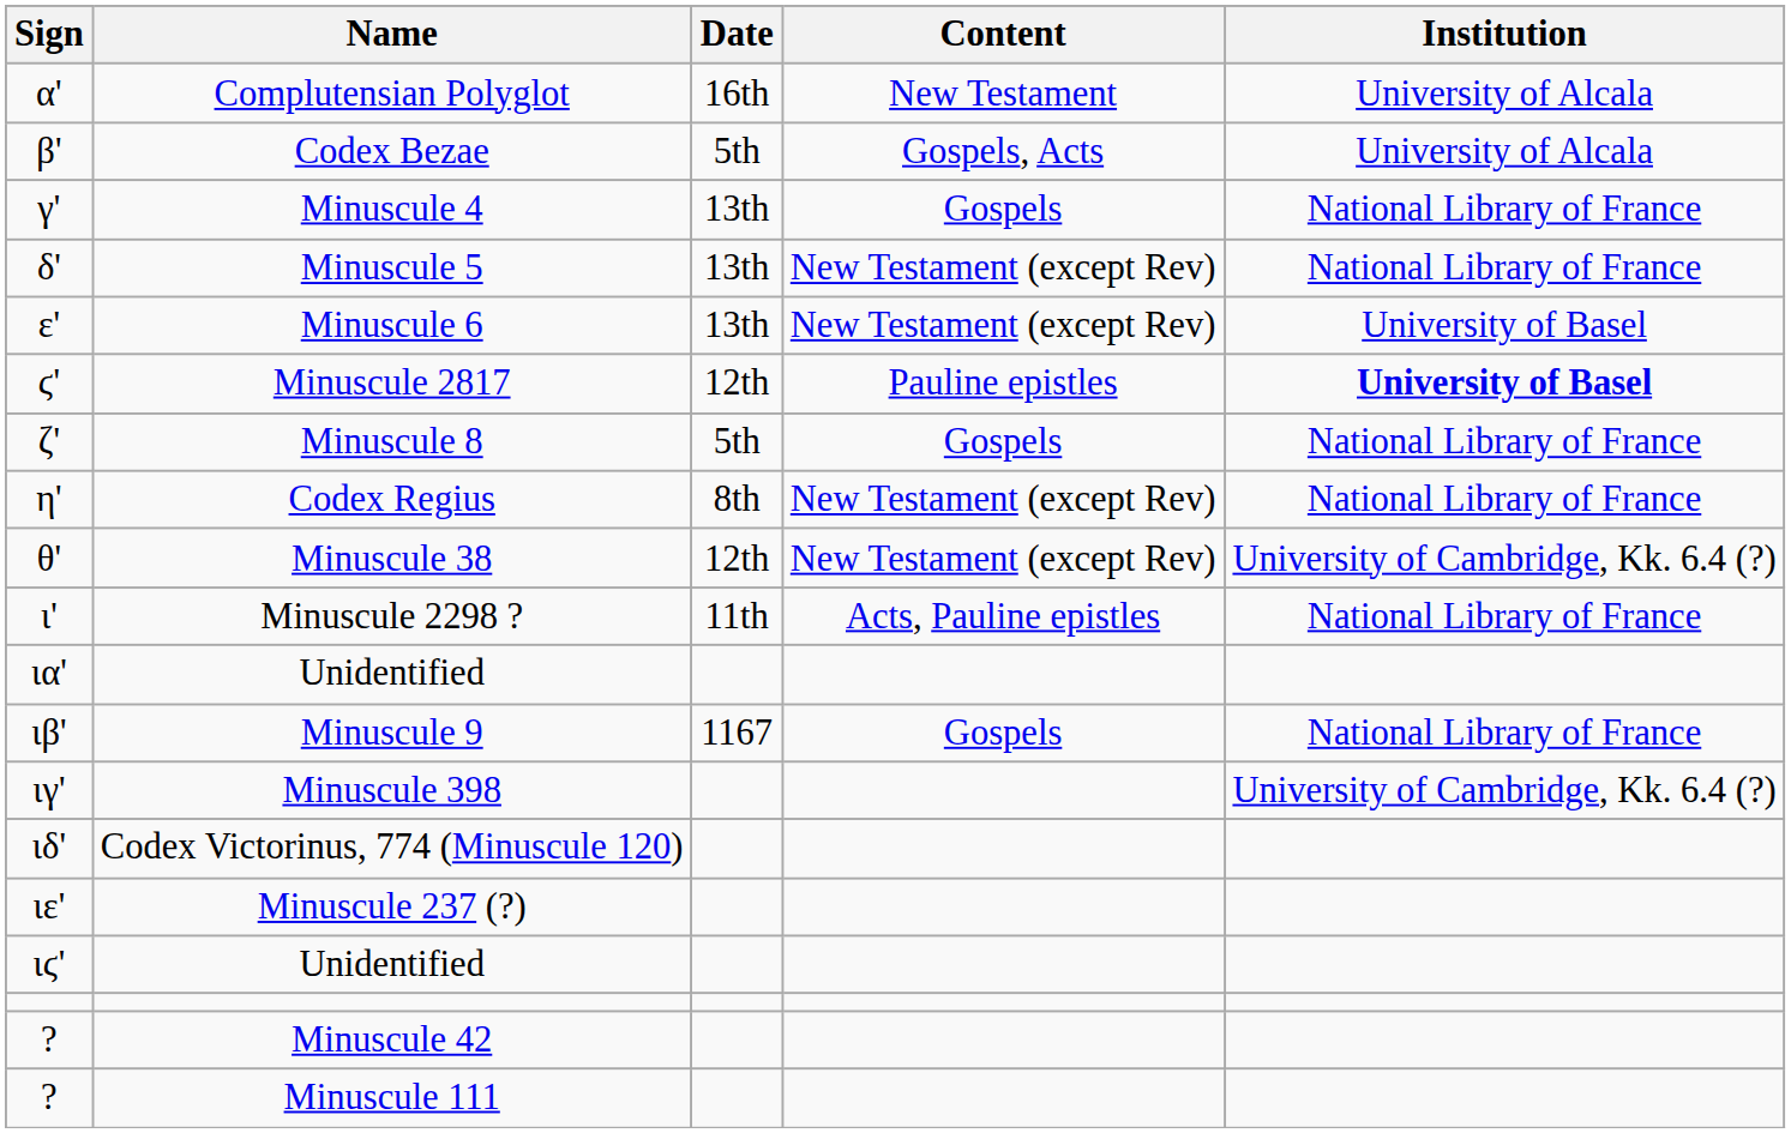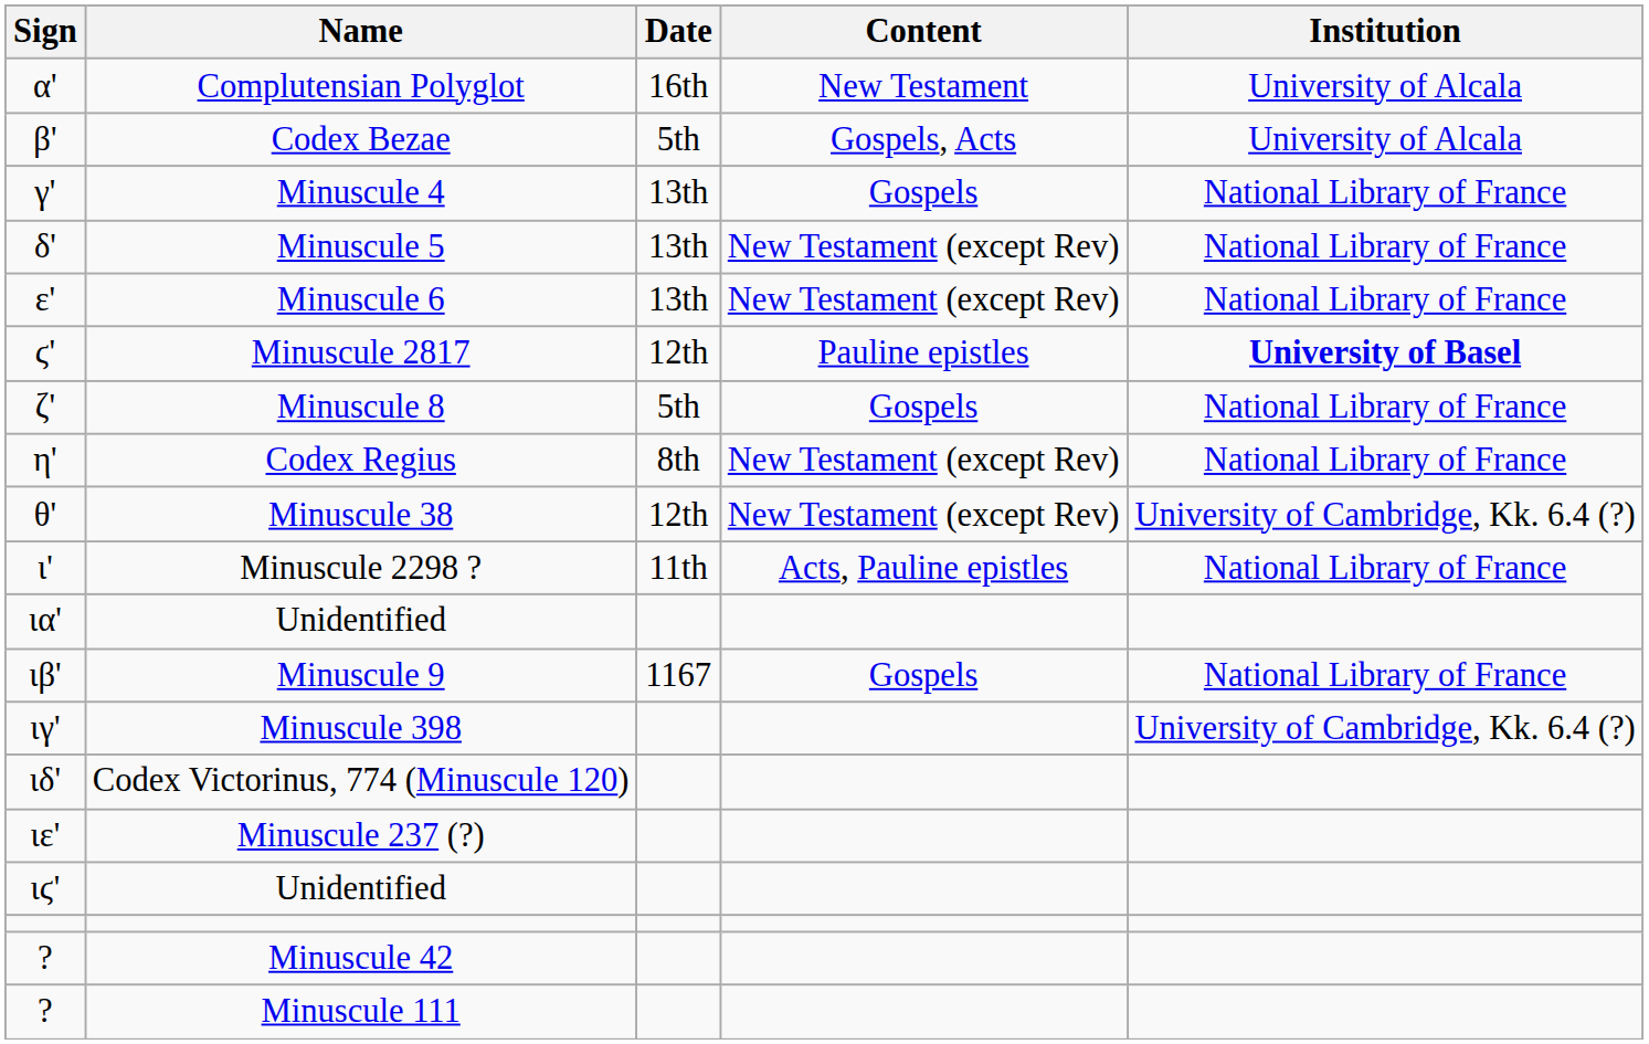Minuscule 6 | Institution: University of Basel -> National Library of France
